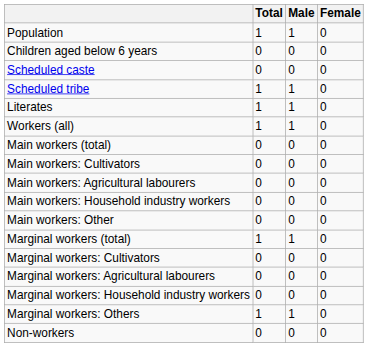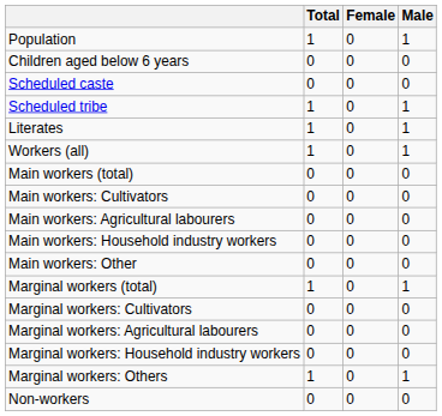columns swapped: Male <-> Female
